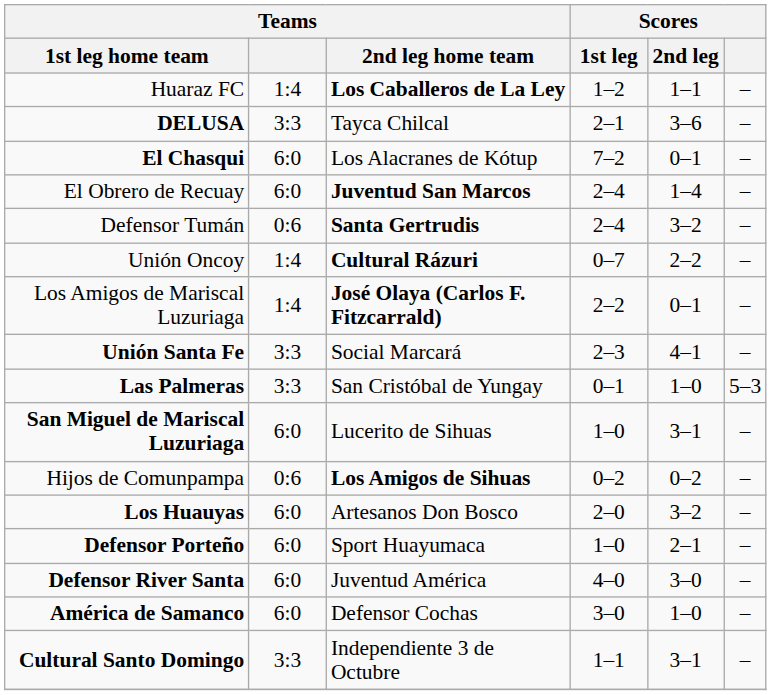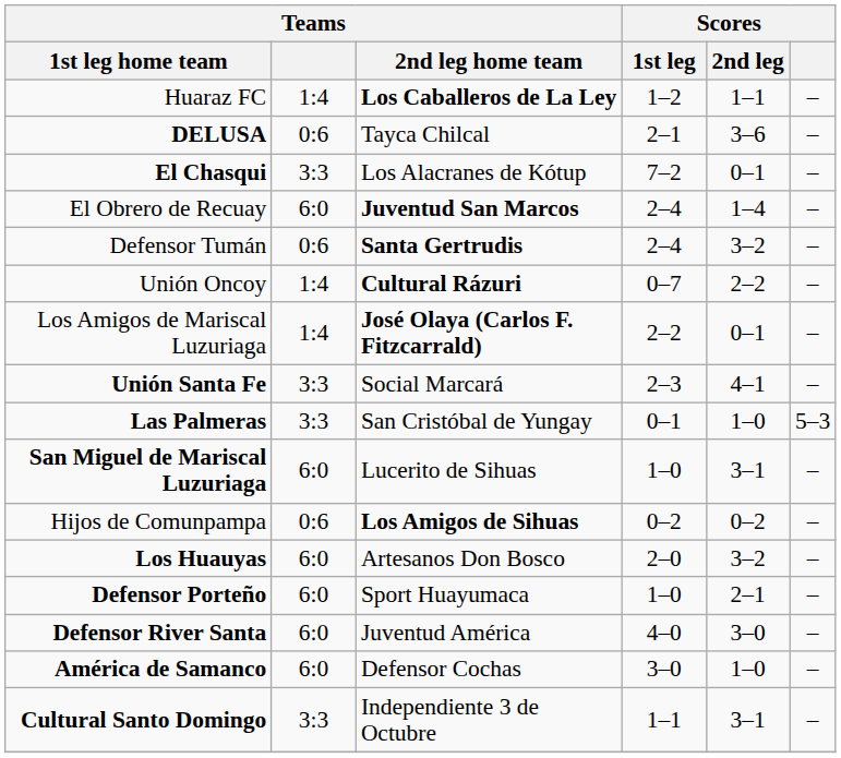DELUSA | Teams: 3:3 -> 0:6
El Chasqui | Teams: 6:0 -> 3:3
